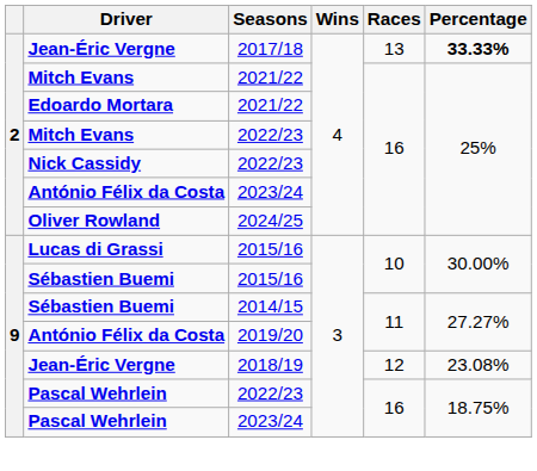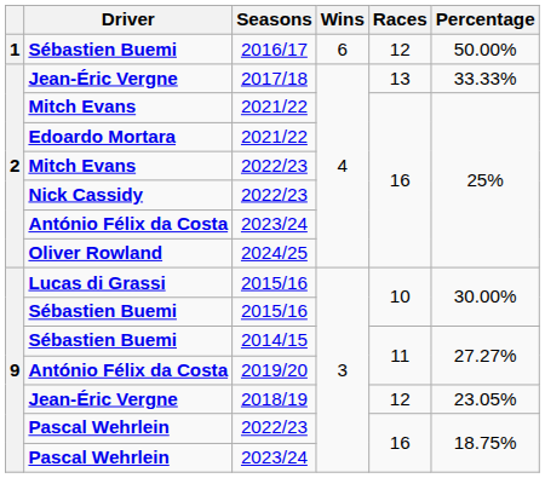+ row: 1 | Sébastien Buemi | 2016/17 | 6 | 12 | 50.00%
2017/18 | Percentage: bold -> normal
2018/19 | Percentage: 23.08% -> 23.05%
